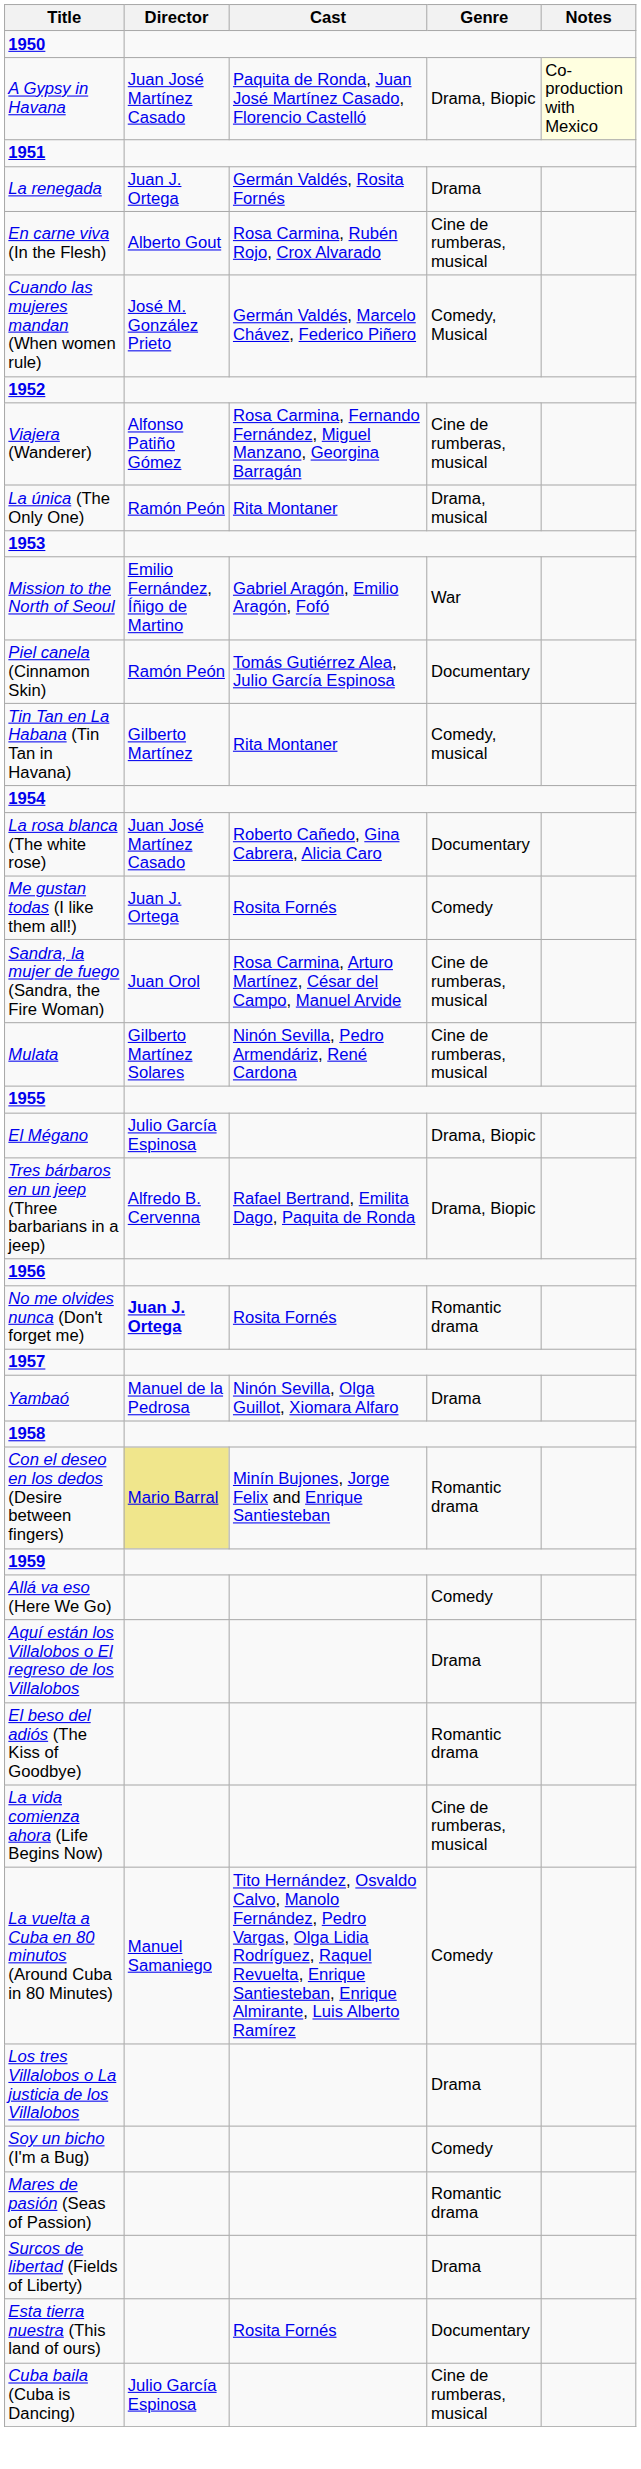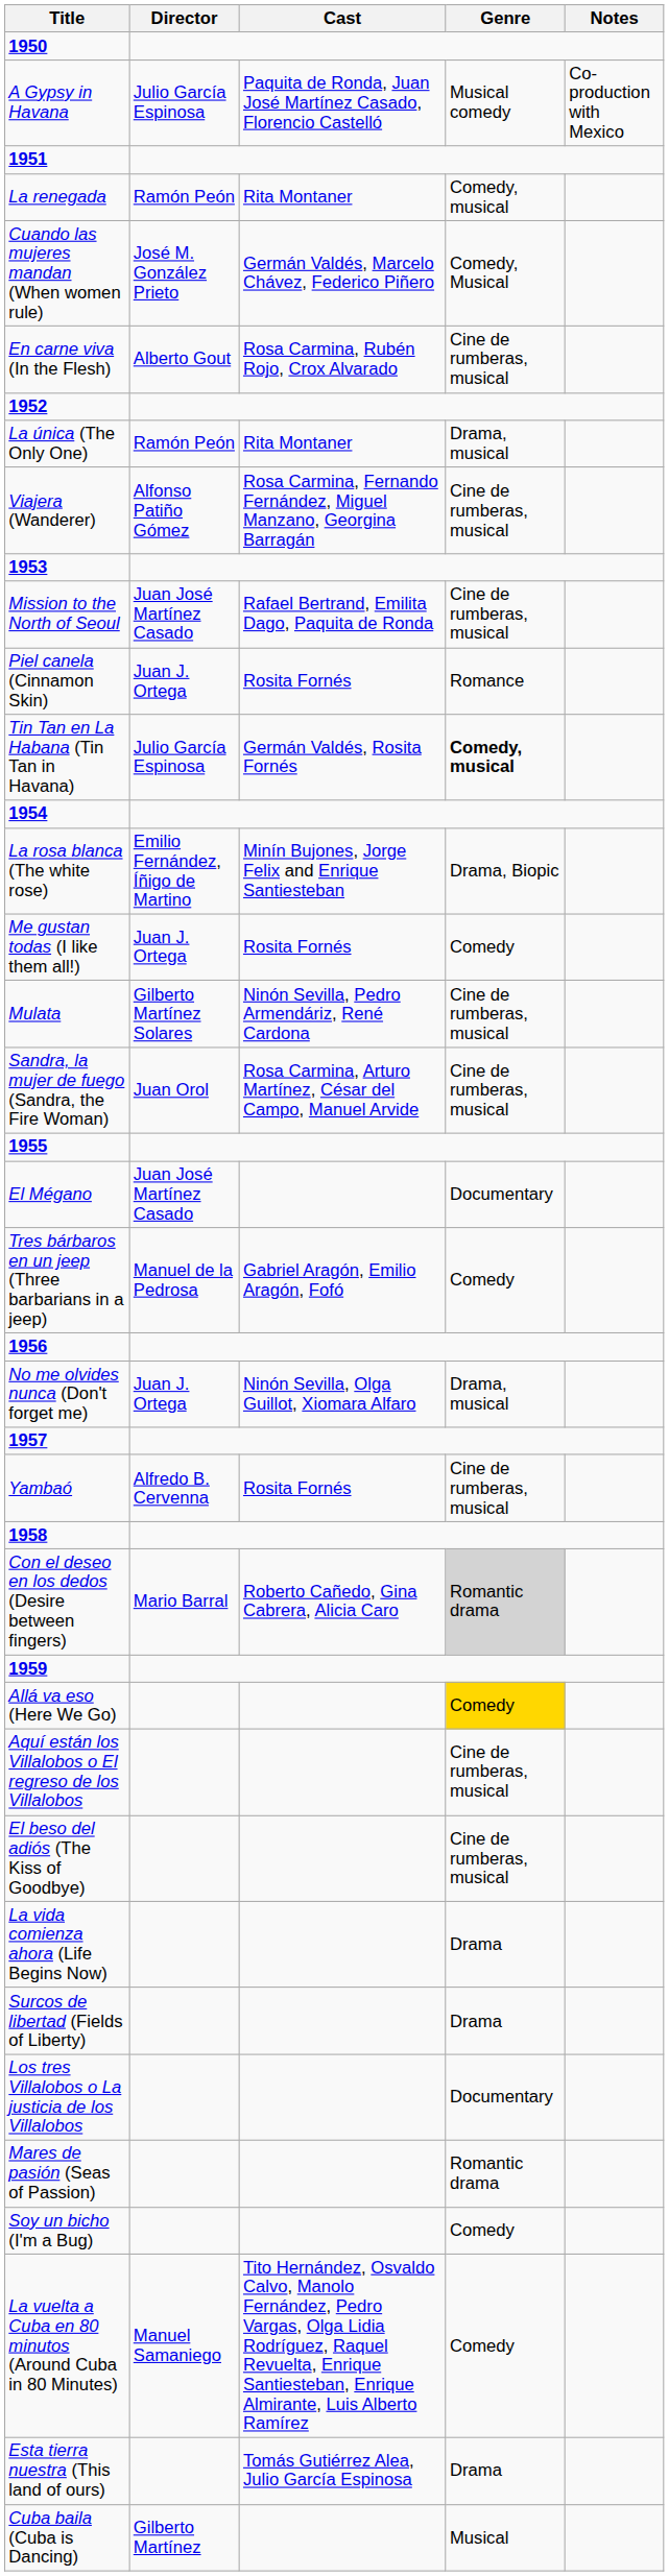A Gypsy in Havana | Director: Juan José Martínez Casado -> Julio García Espinosa
A Gypsy in Havana | Genre: Drama, Biopic -> Musical comedy
A Gypsy in Havana | Notes: lightyellow background -> no background
La renegada | Director: Juan J. Ortega -> Ramón Peón
La renegada | Cast: Germán Valdés, Rosita Fornés -> Rita Montaner
La renegada | Genre: Drama -> Comedy, musical
rows swapped: Cuando las mujeres mandan (When women rule) <-> En carne viva (In the Flesh)
rows swapped: La única (The Only One) <-> Viajera (Wanderer)
Mission to the North of Seoul | Director: Emilio Fernández, Íñigo de Martino -> Juan José Martínez Casado
Mission to the North of Seoul | Cast: Gabriel Aragón, Emilio Aragón, Fofó -> Rafael Bertrand, Emilita Dago, Paquita de Ronda
Mission to the North of Seoul | Genre: War -> Cine de rumberas, musical
Piel canela (Cinnamon Skin) | Director: Ramón Peón -> Juan J. Ortega
Piel canela (Cinnamon Skin) | Cast: Tomás Gutiérrez Alea, Julio García Espinosa -> Rosita Fornés
Piel canela (Cinnamon Skin) | Genre: Documentary -> Romance
Tin Tan en La Habana (Tin Tan in Havana) | Director: Gilberto Martínez -> Julio García Espinosa
Tin Tan en La Habana (Tin Tan in Havana) | Cast: Rita Montaner -> Germán Valdés, Rosita Fornés
Tin Tan en La Habana (Tin Tan in Havana) | Genre: normal -> bold
La rosa blanca (The white rose) | Director: Juan José Martínez Casado -> Emilio Fernández, Íñigo de Martino
La rosa blanca (The white rose) | Cast: Roberto Cañedo, Gina Cabrera, Alicia Caro -> Minín Bujones, Jorge Felix and Enrique Santiesteban
La rosa blanca (The white rose) | Genre: Documentary -> Drama, Biopic
rows swapped: Sandra, la mujer de fuego (Sandra, the Fire Woman) <-> Mulata
El Mégano | Director: Julio García Espinosa -> Juan José Martínez Casado
El Mégano | Genre: Drama, Biopic -> Documentary
Tres bárbaros en un jeep (Three barbarians in a jeep) | Director: Alfredo B. Cervenna -> Manuel de la Pedrosa
Tres bárbaros en un jeep (Three barbarians in a jeep) | Cast: Rafael Bertrand, Emilita Dago, Paquita de Ronda -> Gabriel Aragón, Emilio Aragón, Fofó
Tres bárbaros en un jeep (Three barbarians in a jeep) | Genre: Drama, Biopic -> Comedy
No me olvides nunca (Don't forget me) | Director: bold -> normal
No me olvides nunca (Don't forget me) | Cast: Rosita Fornés -> Ninón Sevilla, Olga Guillot, Xiomara Alfaro
No me olvides nunca (Don't forget me) | Genre: Romantic drama -> Drama, musical
Yambaó | Director: Manuel de la Pedrosa -> Alfredo B. Cervenna
Yambaó | Cast: Ninón Sevilla, Olga Guillot, Xiomara Alfaro -> Rosita Fornés
Yambaó | Genre: Drama -> Cine de rumberas, musical
Con el deseo en los dedos (Desire between fingers) | Director: khaki background -> no background
Con el deseo en los dedos (Desire between fingers) | Cast: Minín Bujones, Jorge Felix and Enrique Santiesteban -> Roberto Cañedo, Gina Cabrera, Alicia Caro
Con el deseo en los dedos (Desire between fingers) | Genre: no background -> lightgrey background
Allá va eso (Here We Go) | Genre: no background -> gold background
Aquí están los Villalobos o El regreso de los Villalobos | Genre: Drama -> Cine de rumberas, musical
El beso del adiós (The Kiss of Goodbye) | Genre: Romantic drama -> Cine de rumberas, musical
La vida comienza ahora (Life Begins Now) | Genre: Cine de rumberas, musical -> Drama
rows swapped: La vuelta a Cuba en 80 minutos (Around Cuba in 80 Minutes) <-> Surcos de libertad (Fields of Liberty)
Los tres Villalobos o La justicia de los Villalobos | Genre: Drama -> Documentary
rows swapped: Mares de pasión (Seas of Passion) <-> Soy un bicho (I'm a Bug)
Esta tierra nuestra (This land of ours) | Cast: Rosita Fornés -> Tomás Gutiérrez Alea, Julio García Espinosa
Esta tierra nuestra (This land of ours) | Genre: Documentary -> Drama
Cuba baila (Cuba is Dancing) | Director: Julio García Espinosa -> Gilberto Martínez
Cuba baila (Cuba is Dancing) | Genre: Cine de rumberas, musical -> Musical
